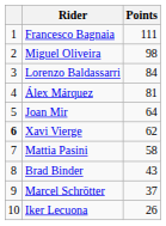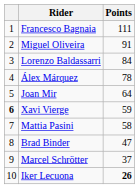Miguel Oliveira | Points: 98 -> 91
Álex Márquez | Points: 81 -> 78
Xavi Vierge | Points: 62 -> 59
Brad Binder | Points: 43 -> 47
Iker Lecuona | Points: normal -> bold
